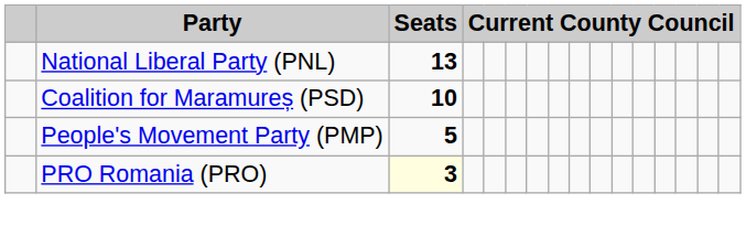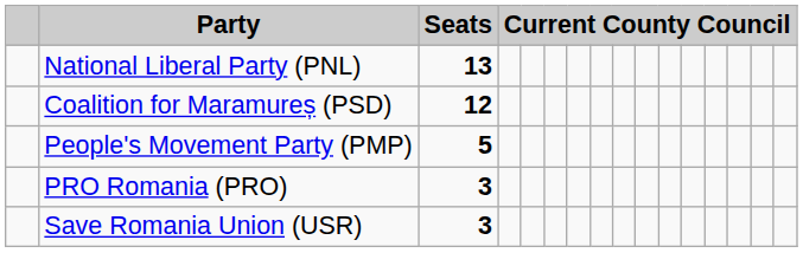Coalition for Maramureș (PSD) | Seats: 10 -> 12
PRO Romania (PRO) | Seats: lightyellow background -> no background
+ row: Save Romania Union (USR) | 3
